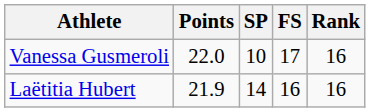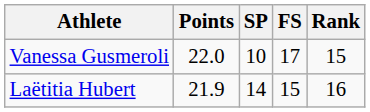Vanessa Gusmeroli | Rank: 16 -> 15
Laëtitia Hubert | FS: 16 -> 15
